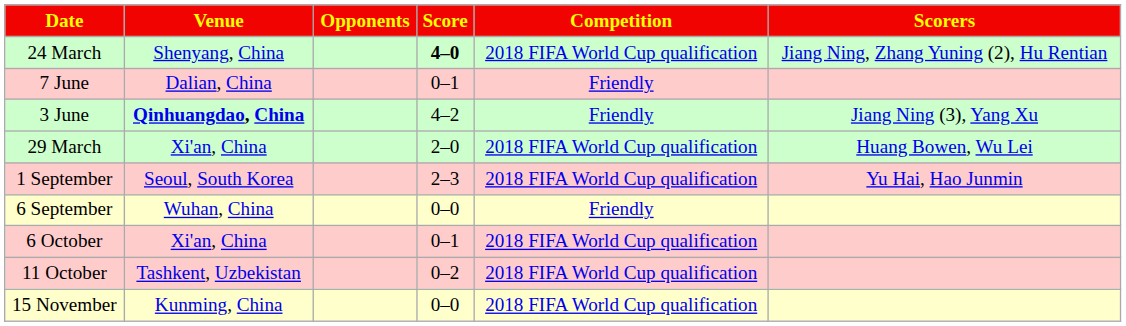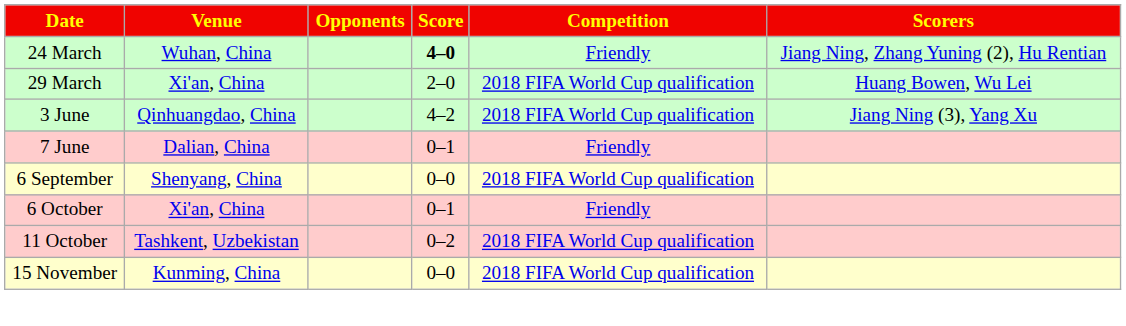24 March | Venue: Shenyang, China -> Wuhan, China
24 March | Competition: 2018 FIFA World Cup qualification -> Friendly
rows swapped: 29 March <-> 7 June
3 June | Venue: bold -> normal
3 June | Competition: Friendly -> 2018 FIFA World Cup qualification
- row: 1 September | Seoul, South Korea | 2–3 | 2018 FIFA World Cup qualification | Yu Hai, Hao Junmin
6 September | Venue: Wuhan, China -> Shenyang, China
6 September | Competition: Friendly -> 2018 FIFA World Cup qualification
6 October | Competition: 2018 FIFA World Cup qualification -> Friendly
